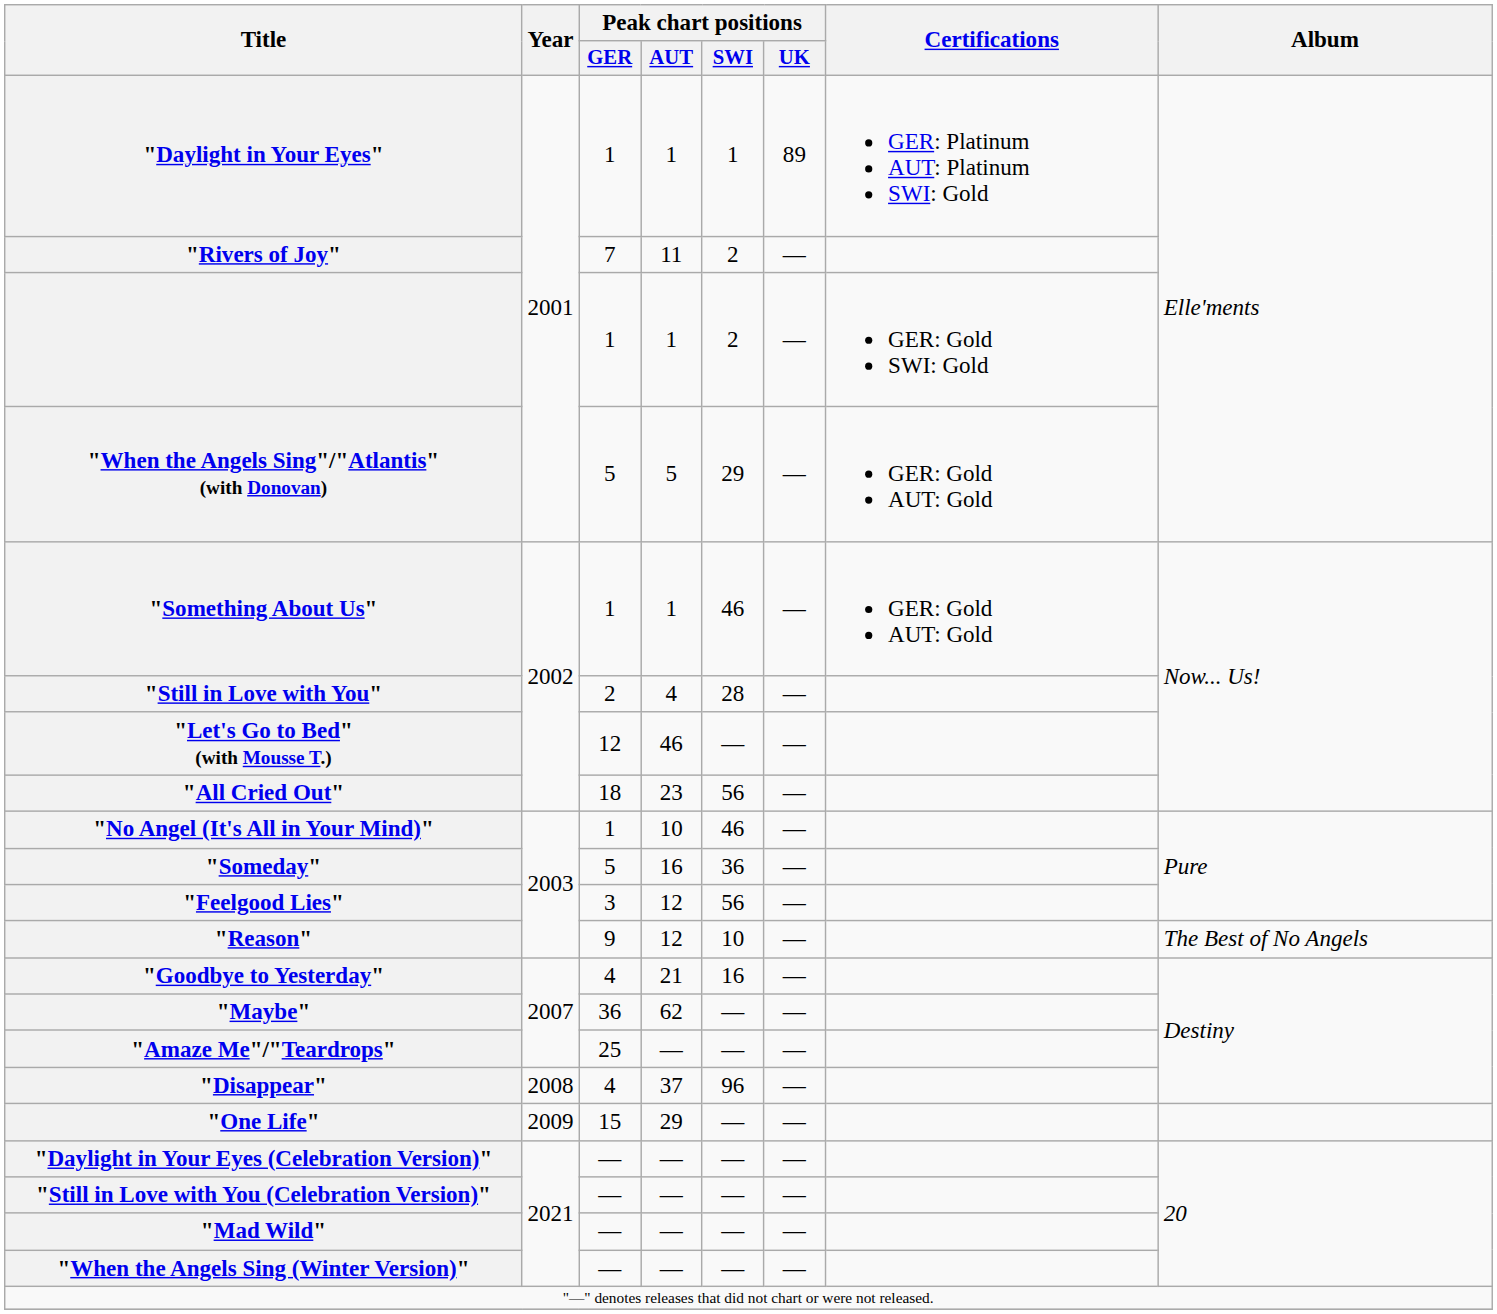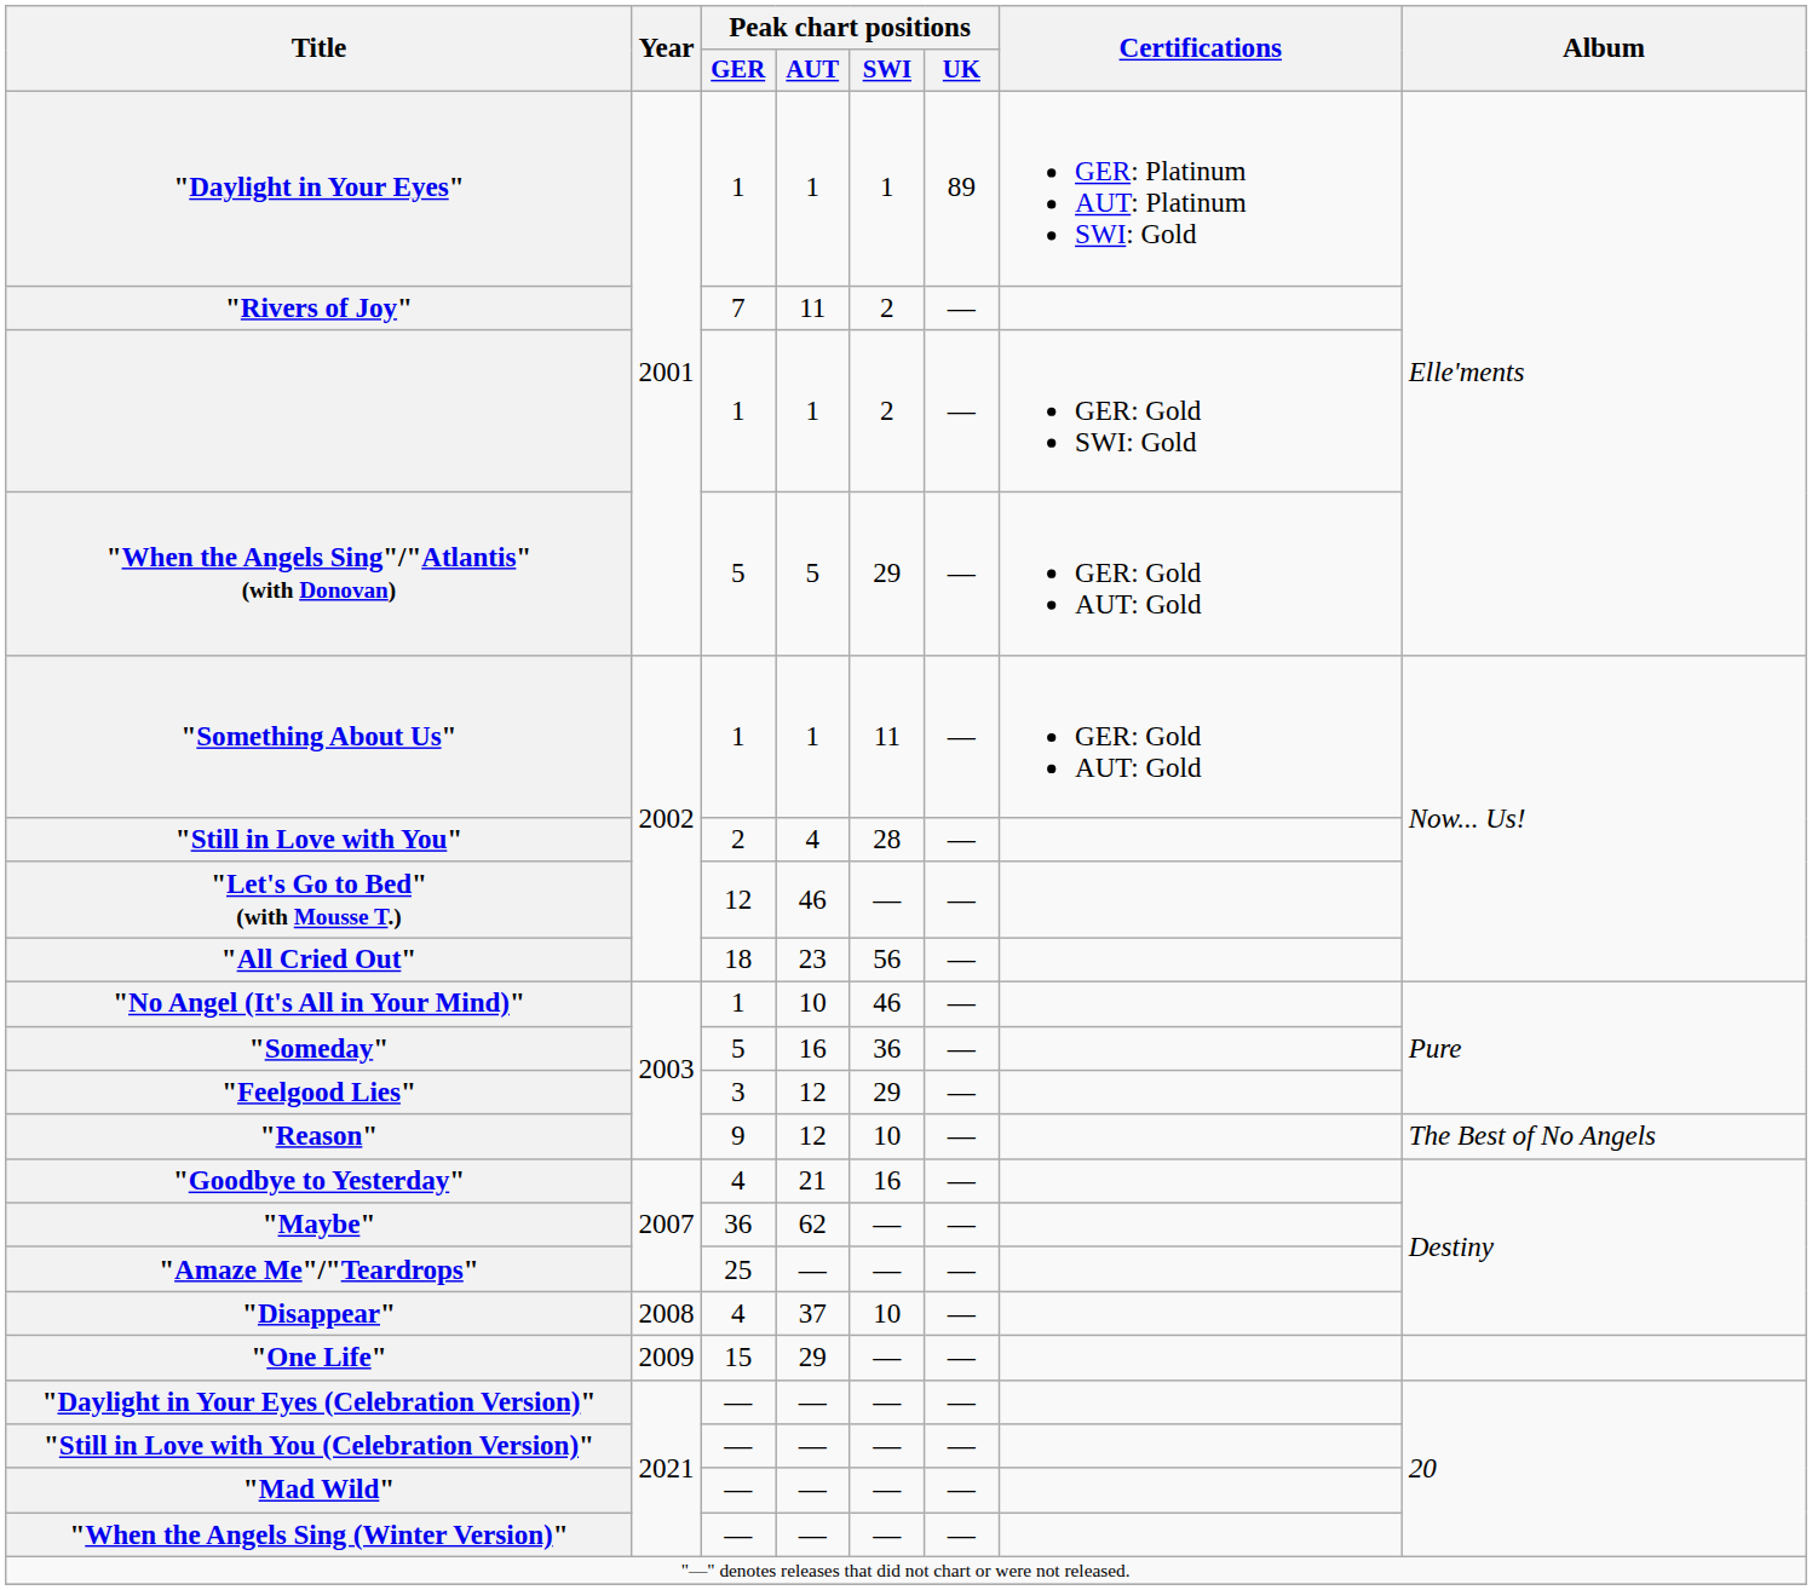"Something About Us" | Peak chart positions / SWI: 46 -> 11
"Feelgood Lies" | Peak chart positions / SWI: 56 -> 29
"Disappear" | Peak chart positions / SWI: 96 -> 10
